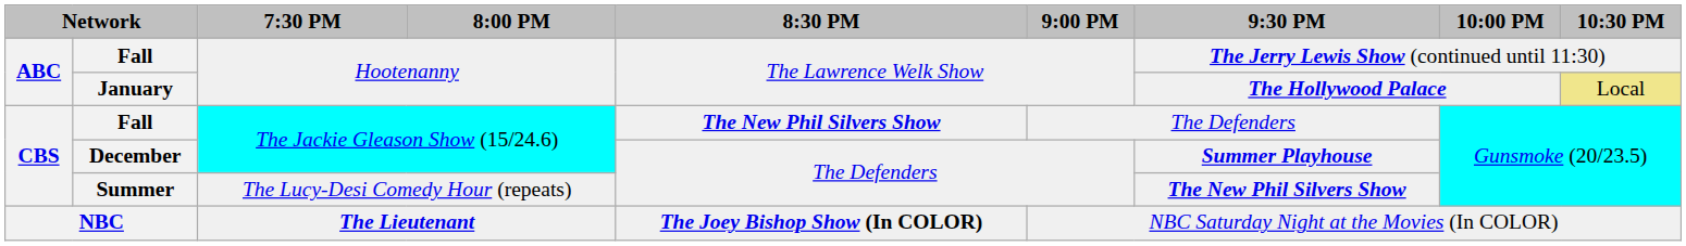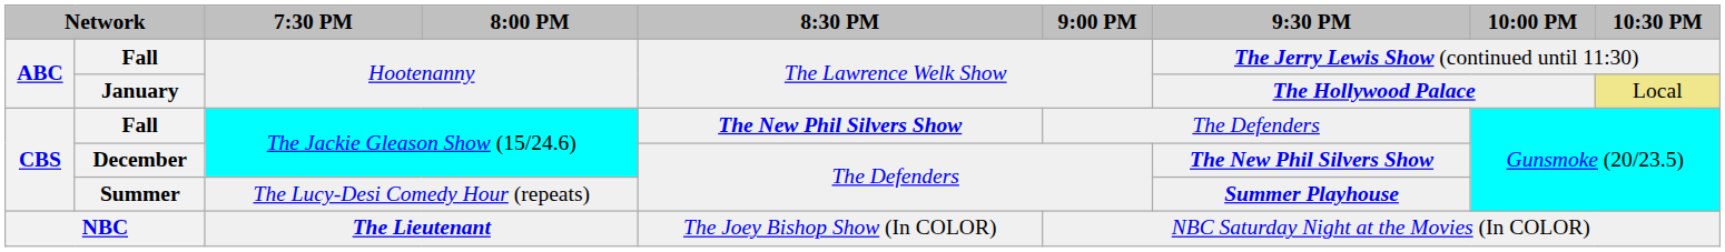December | 9:30 PM: Summer Playhouse -> The New Phil Silvers Show
Summer | 9:30 PM: The New Phil Silvers Show -> Summer Playhouse
NBC | 8:30 PM: bold -> normal
